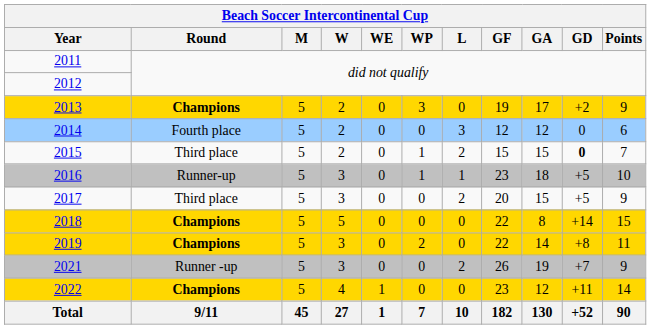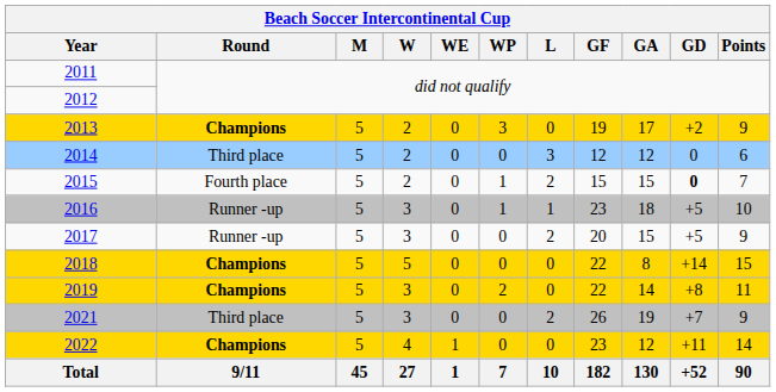2014 | Round: Fourth place -> Third place
2015 | Round: Third place -> Fourth place
2016 | Round: Runner-up -> Runner -up
2017 | Round: Third place -> Runner -up
2021 | Round: Runner -up -> Third place
